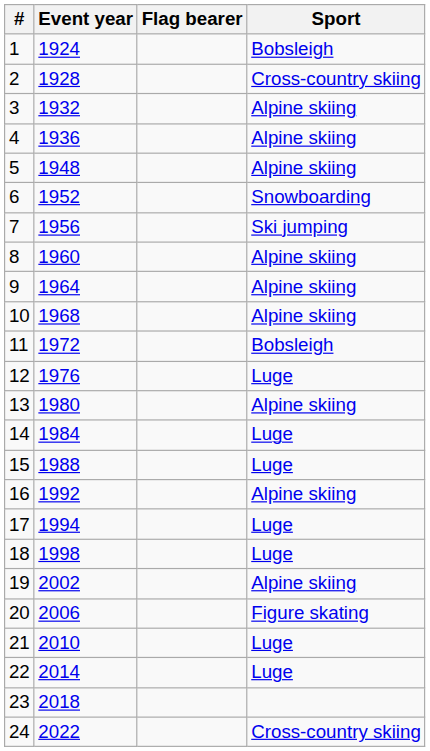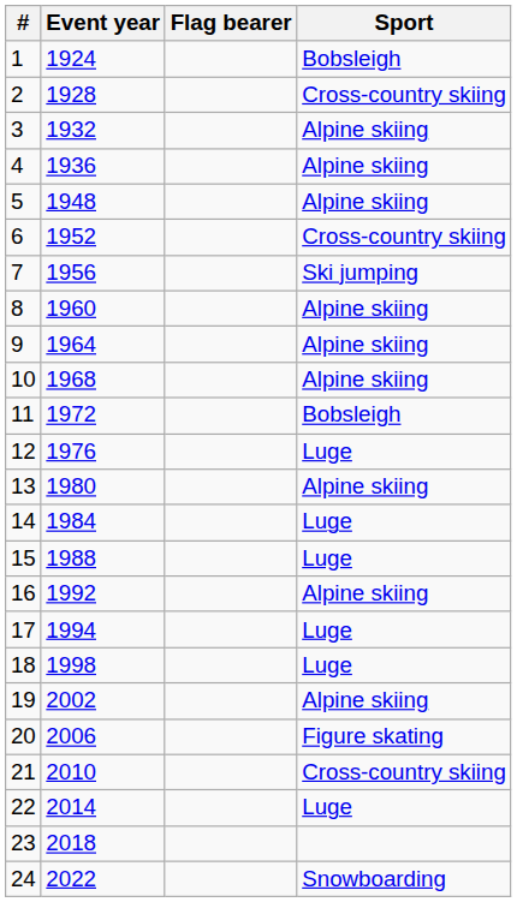6 | Sport: Snowboarding -> Cross-country skiing
21 | Sport: Luge -> Cross-country skiing
24 | Sport: Cross-country skiing -> Snowboarding
